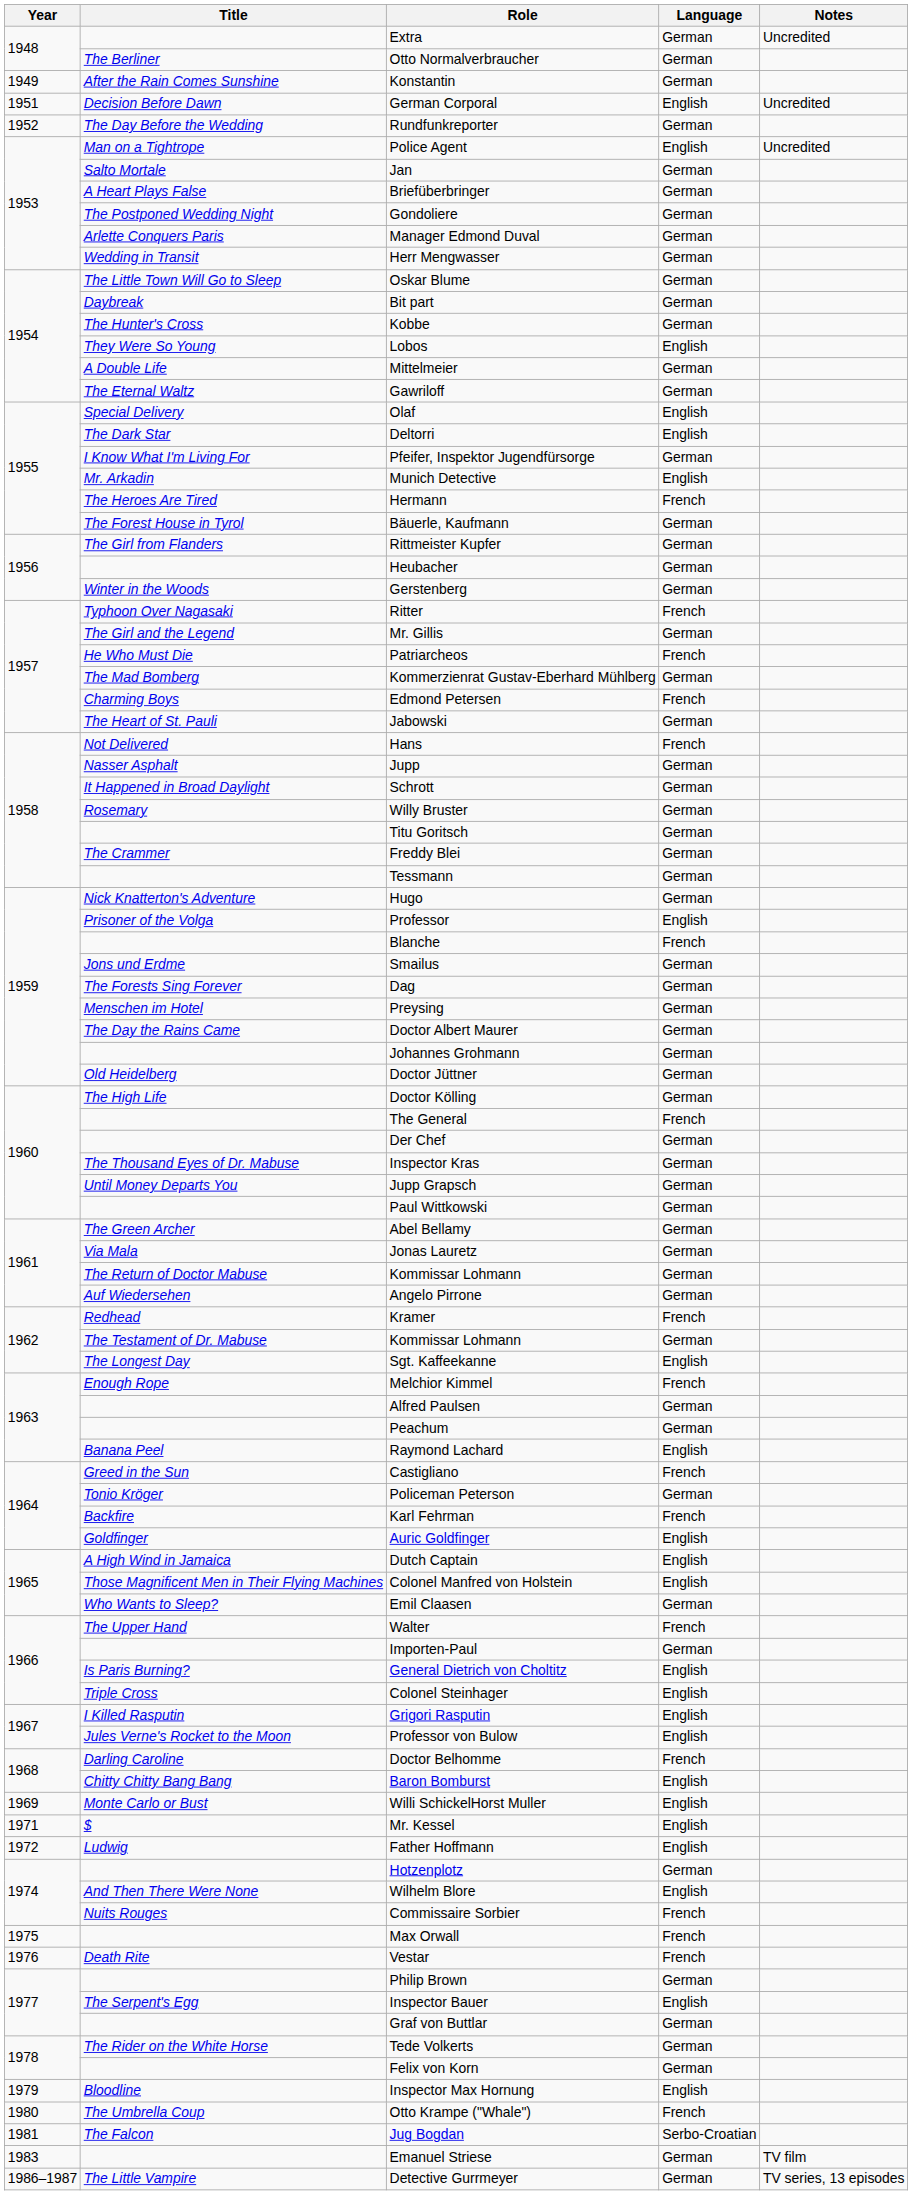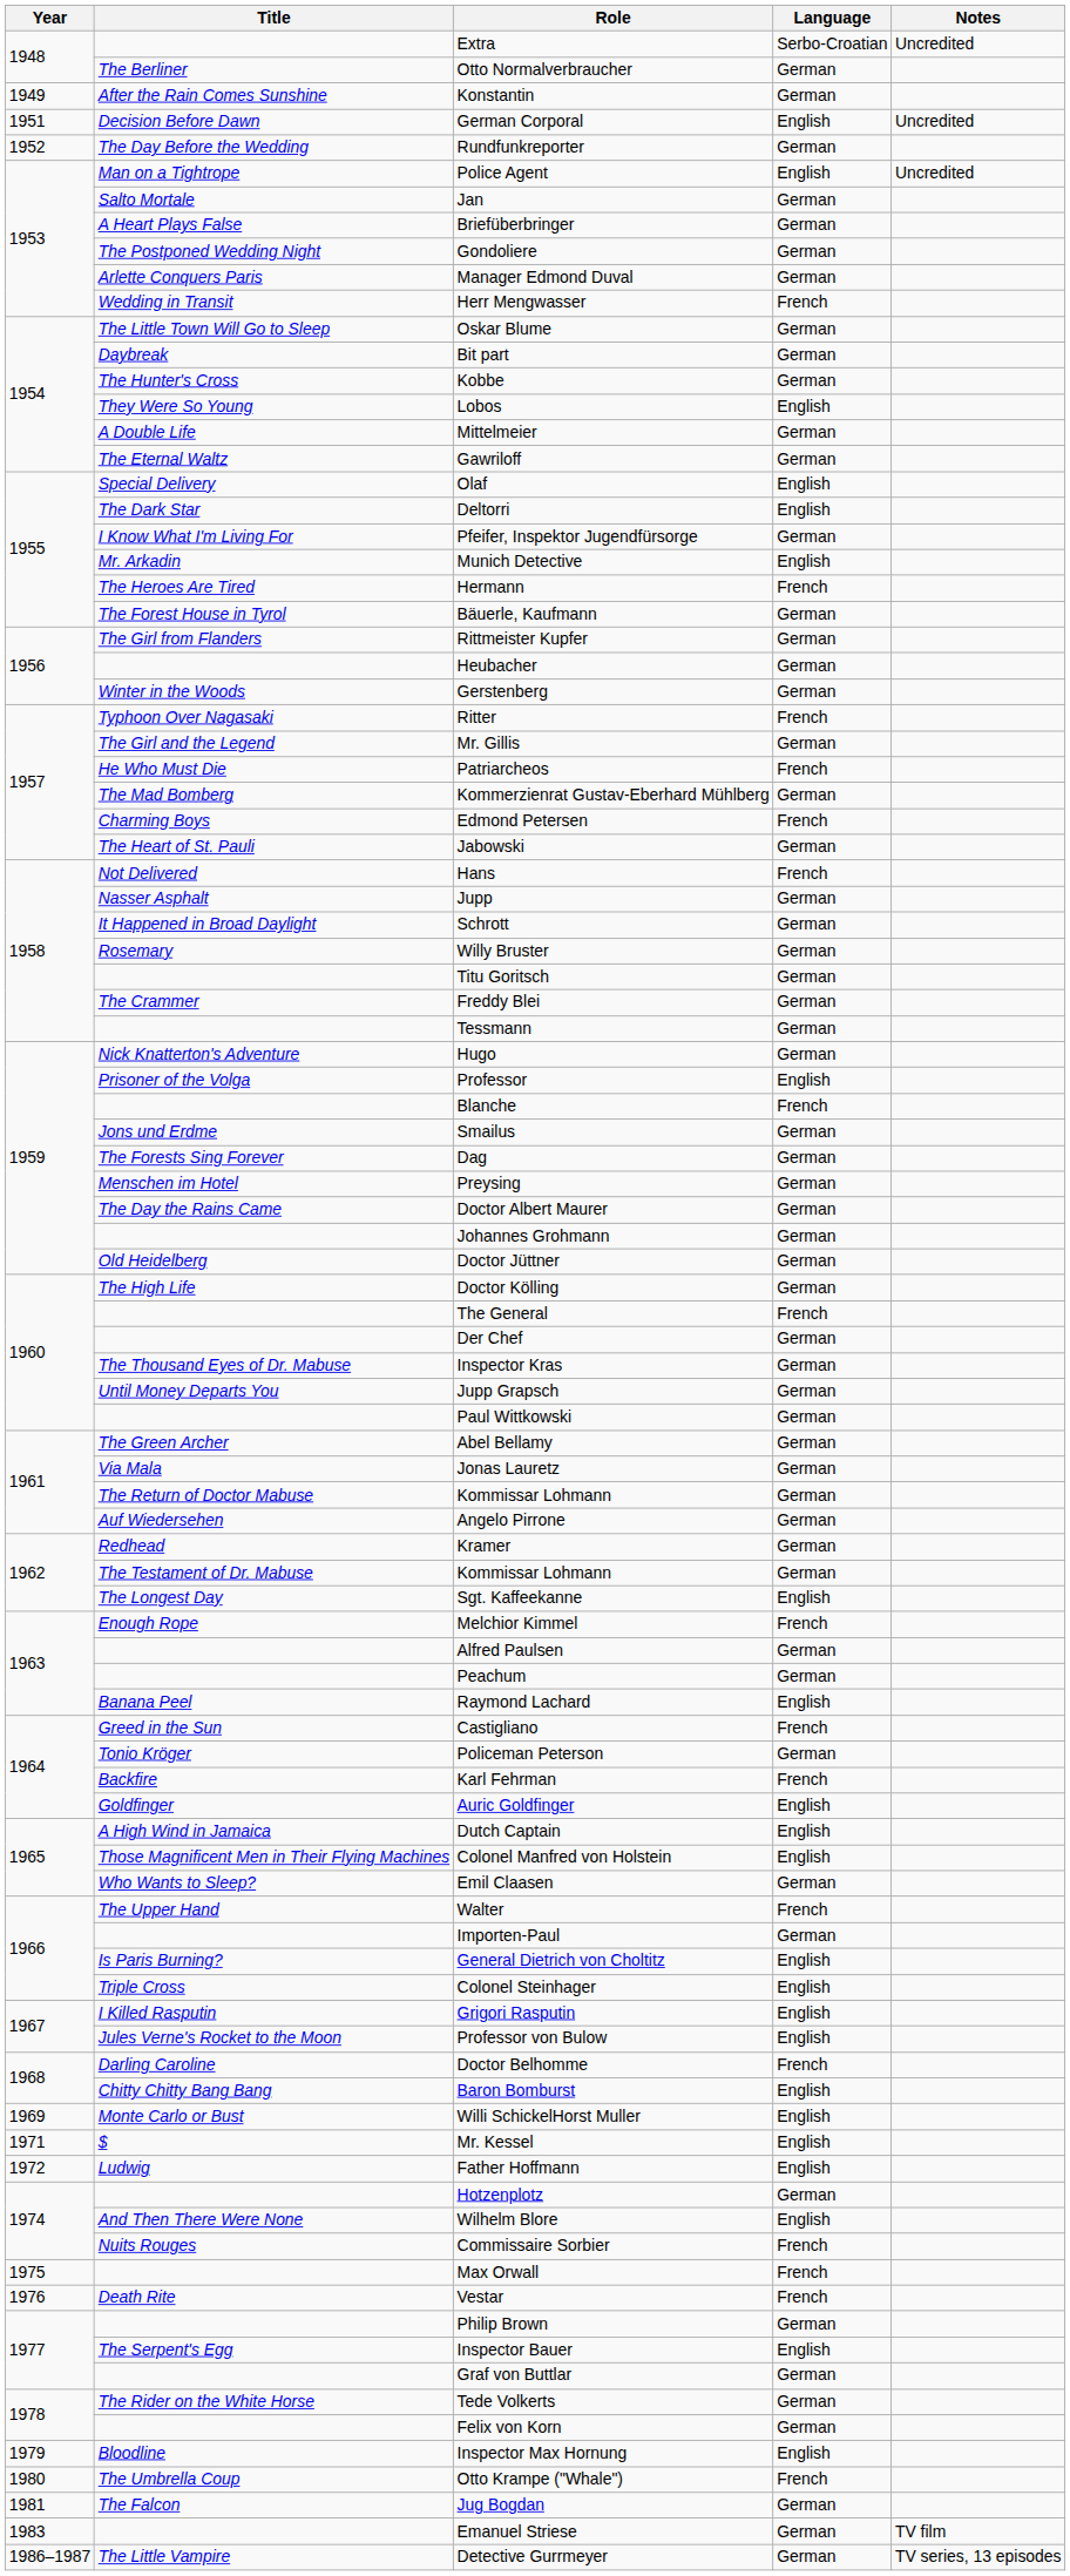Extra | Language: German -> Serbo-Croatian
Herr Mengwasser | Language: German -> French
Kramer | Language: French -> German
Jug Bogdan | Language: Serbo-Croatian -> German
